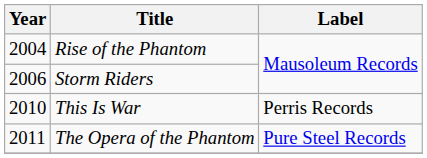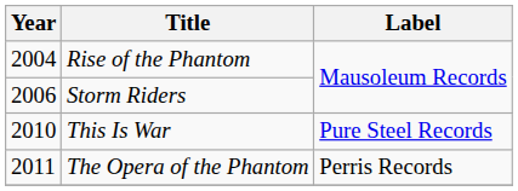This Is War | Label: Perris Records -> Pure Steel Records
The Opera of the Phantom | Label: Pure Steel Records -> Perris Records
